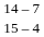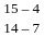rows swapped: 14 – 7 <-> 15 – 4
